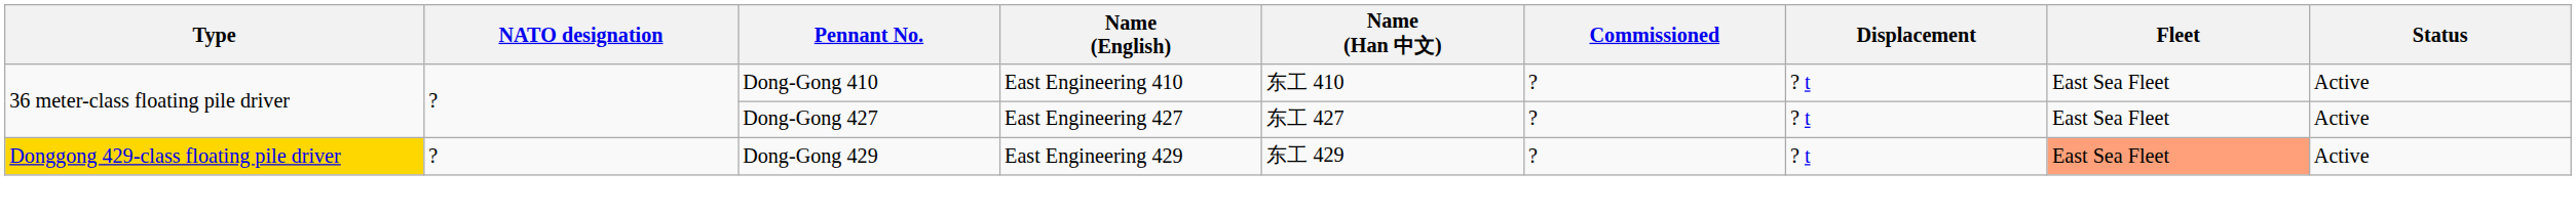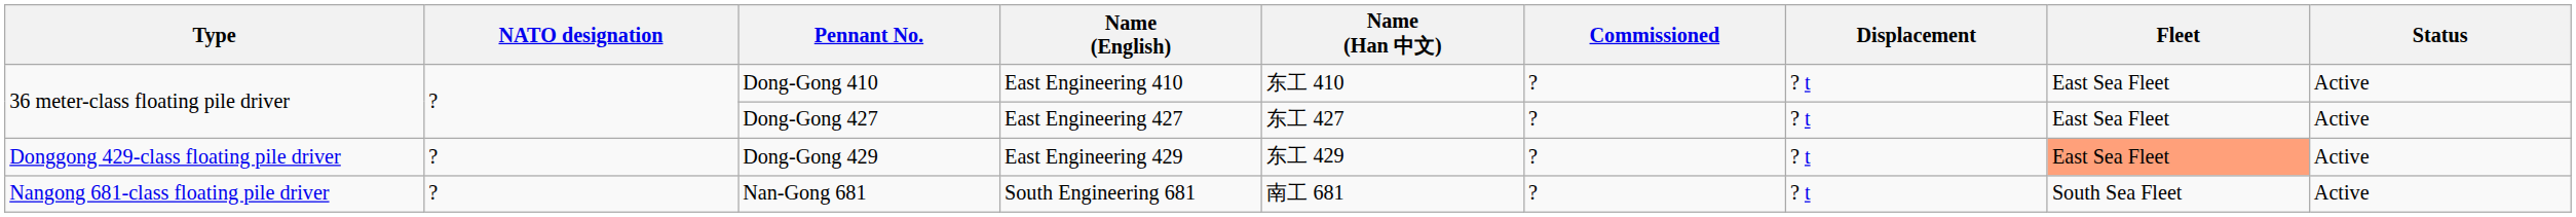Dong-Gong 429 | Type: gold background -> no background
+ row: Nangong 681-class floating pile driver | ? | Nan-Gong 681 | South Engineering 681 | 南工 681 | ? | ? t | South Sea Fleet | Active
